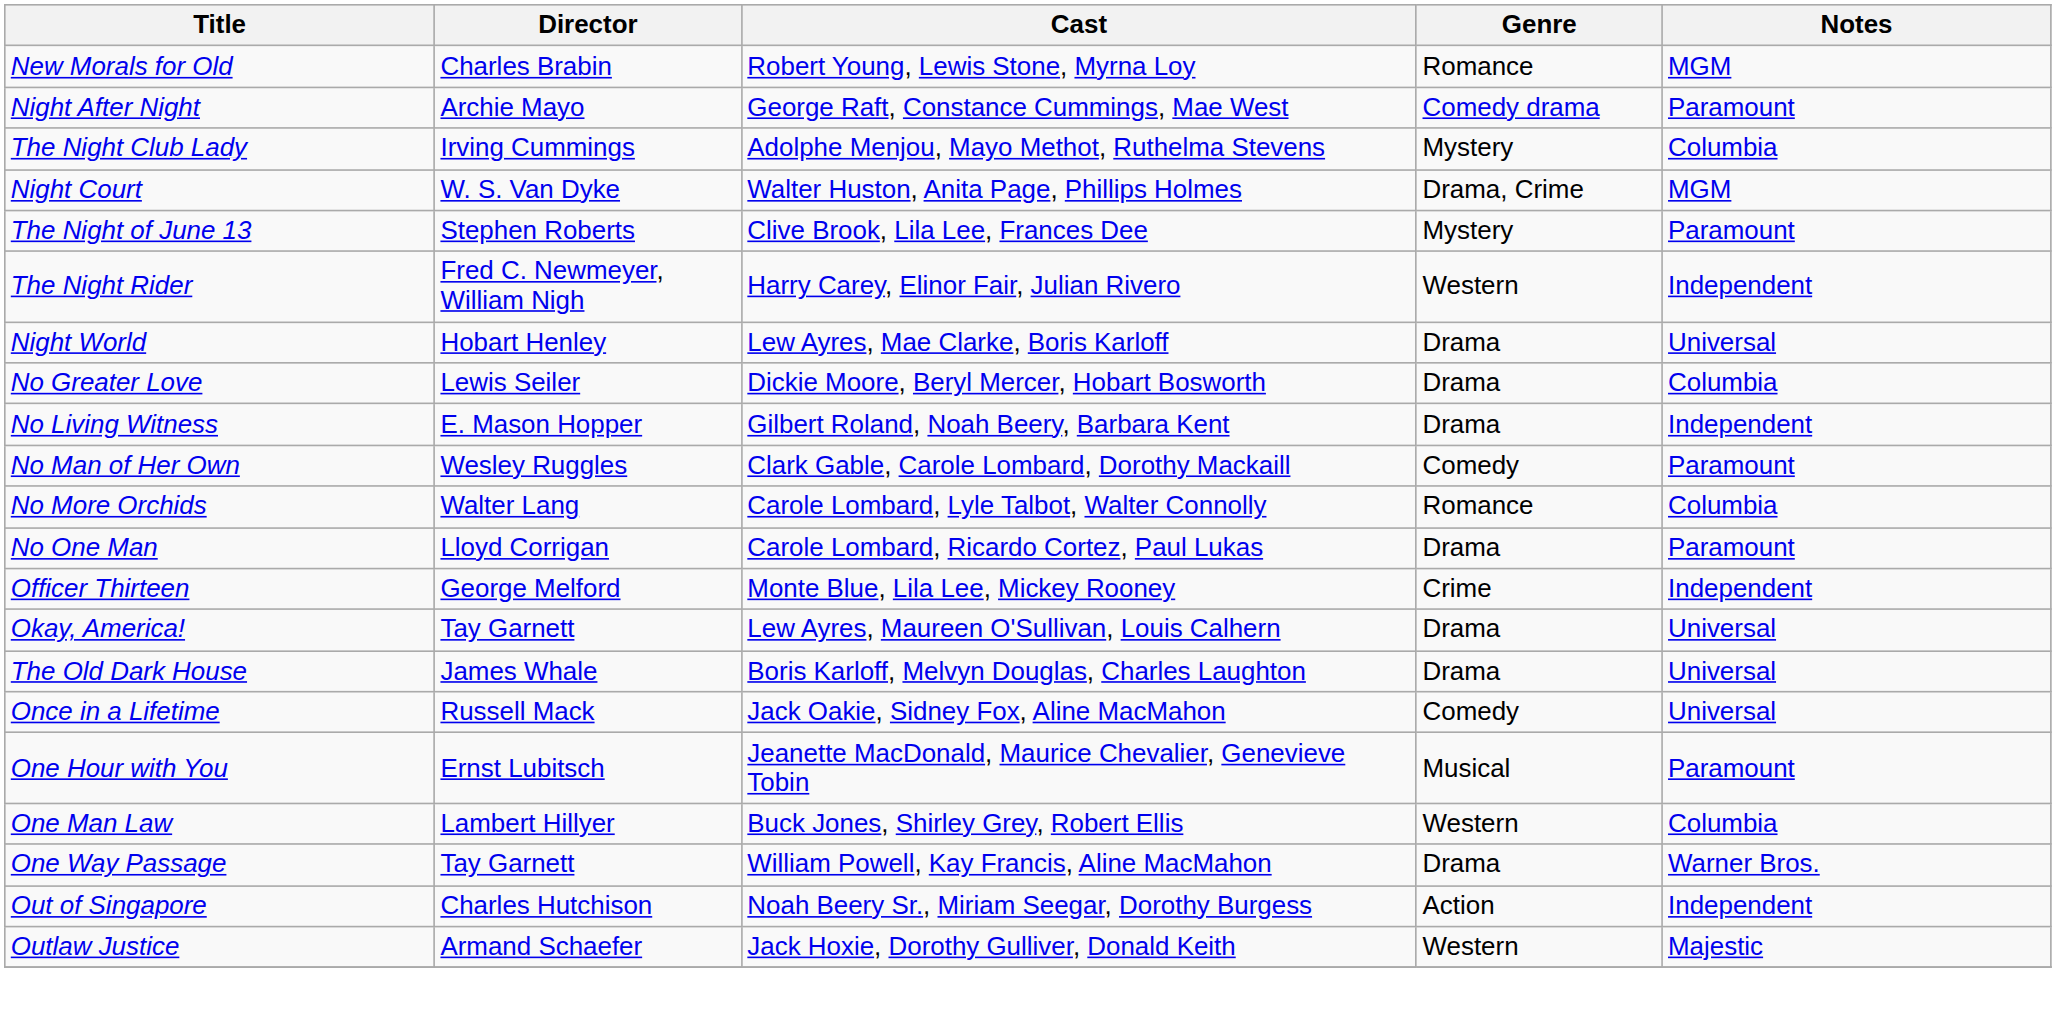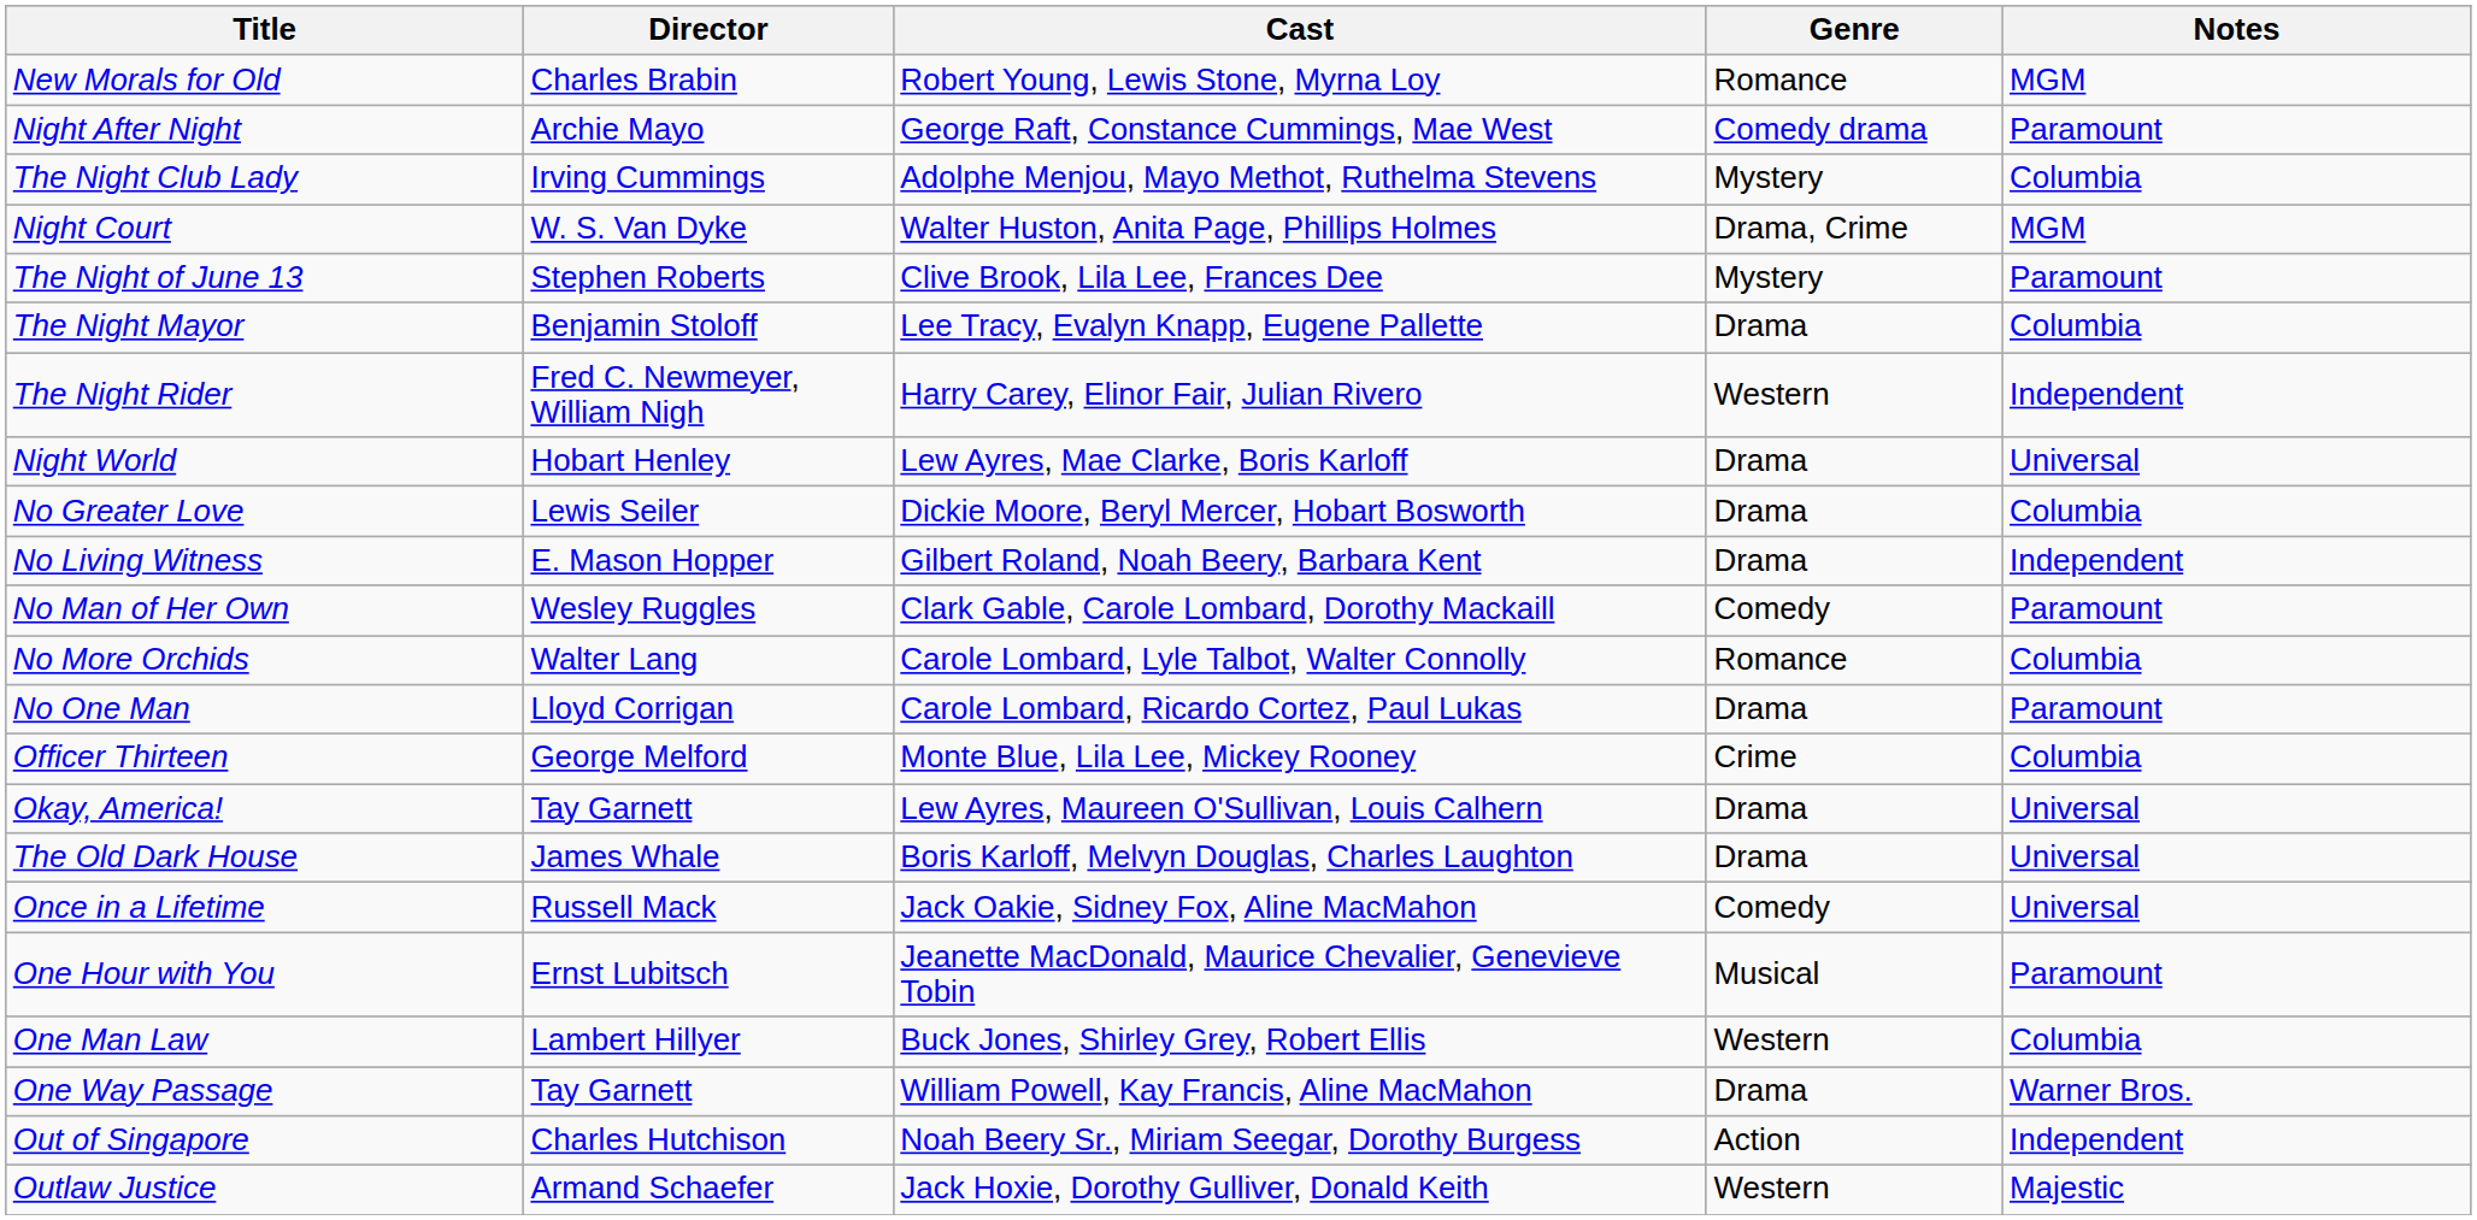+ row: The Night Mayor | Benjamin Stoloff | Lee Tracy, Evalyn Knapp, Eugene Pallette | Drama | Columbia
Officer Thirteen | Notes: Independent -> Columbia
